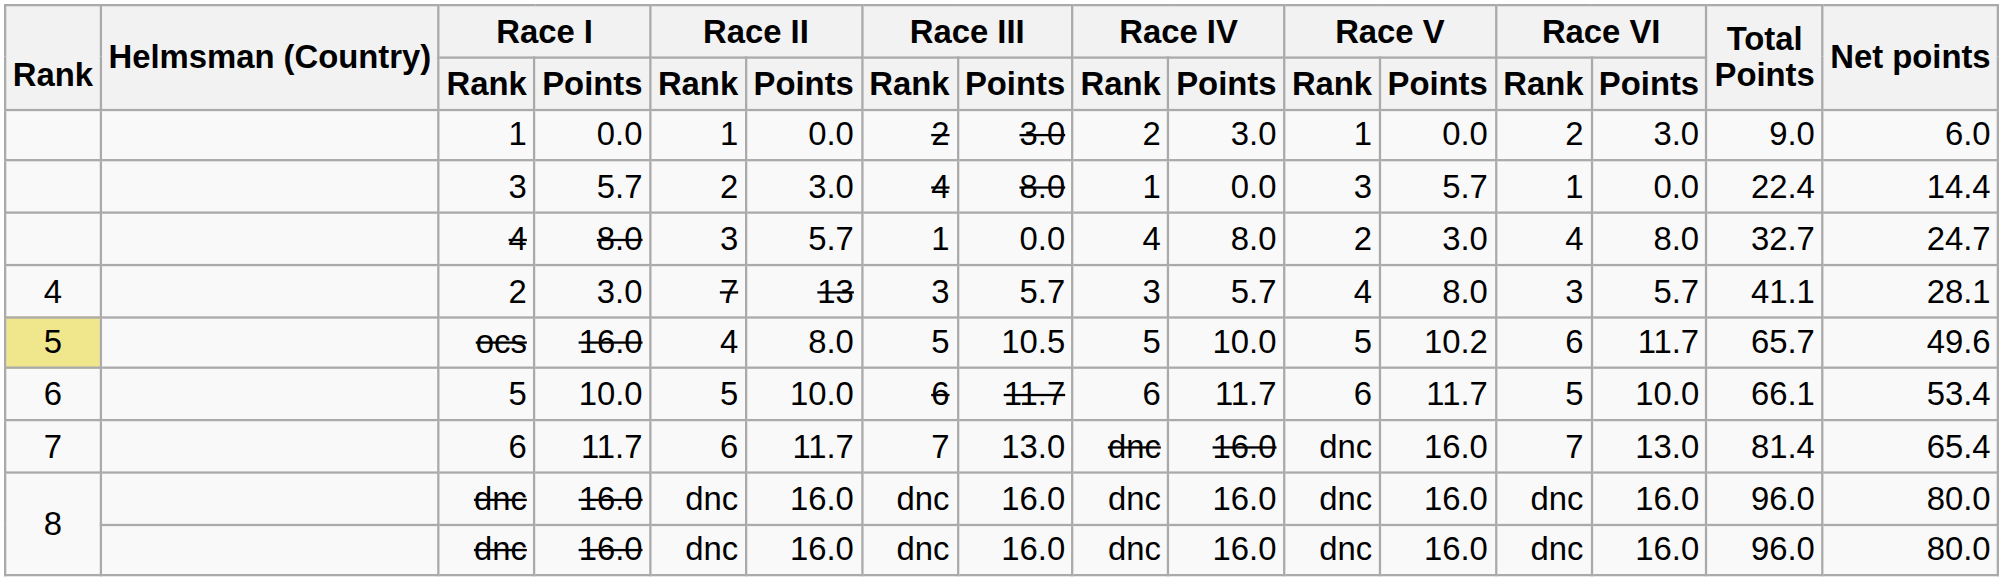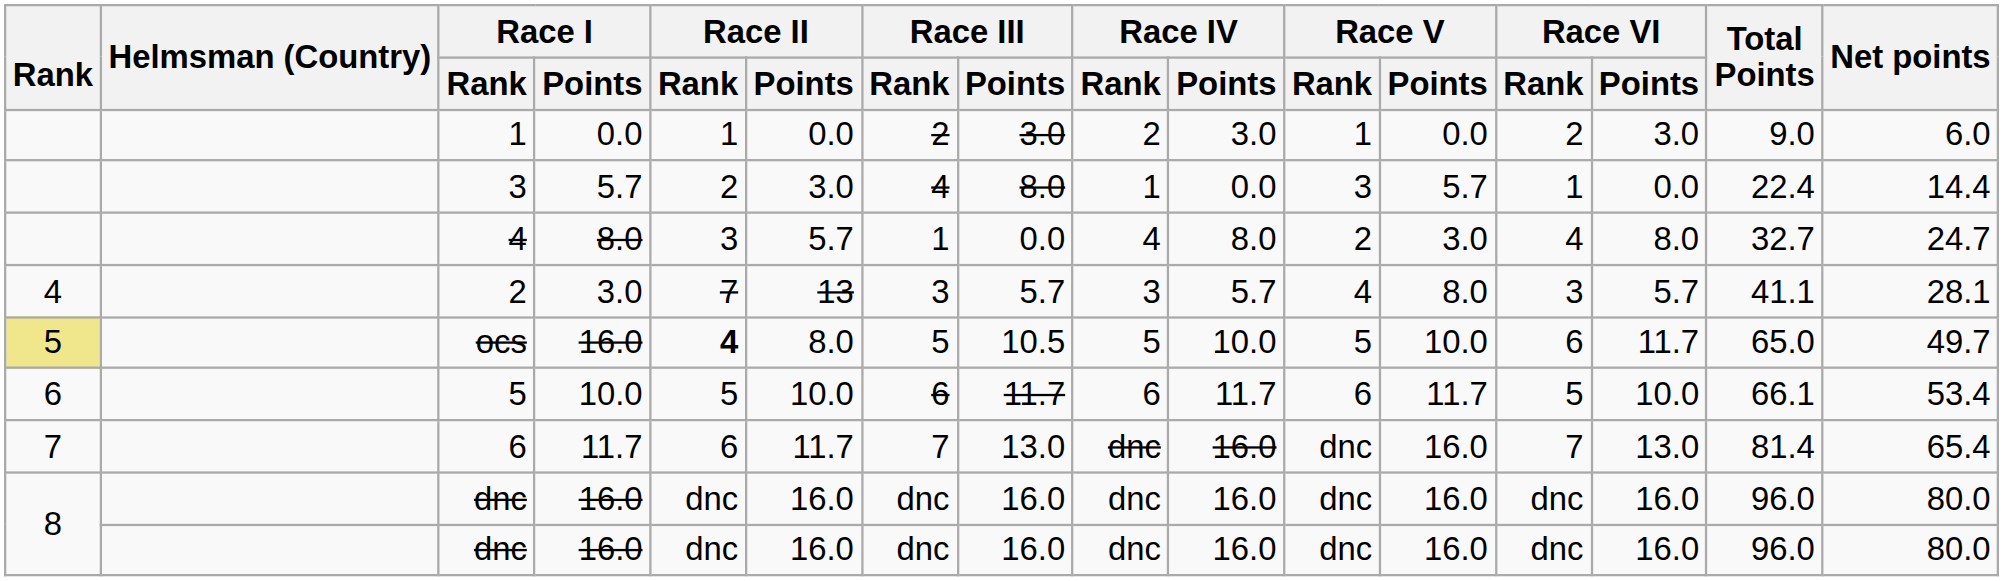ocs | Race II / Rank: normal -> bold
ocs | Race V / Points: 10.2 -> 10.0
ocs | Total Points: 65.7 -> 65.0
ocs | Net points: 49.6 -> 49.7
